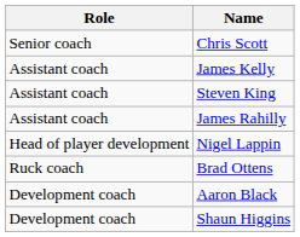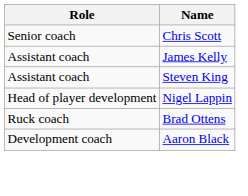- row: Assistant coach | James Rahilly
- row: Development coach | Shaun Higgins
